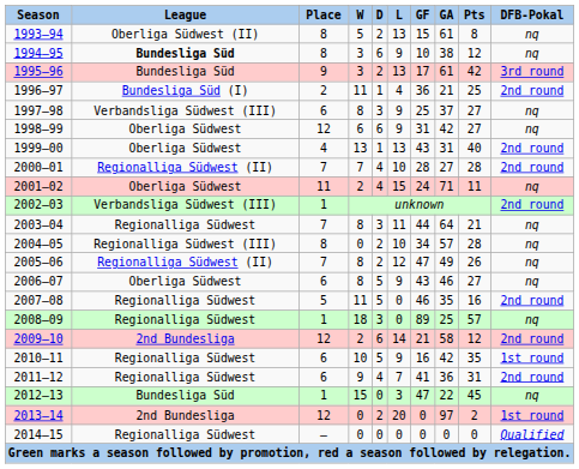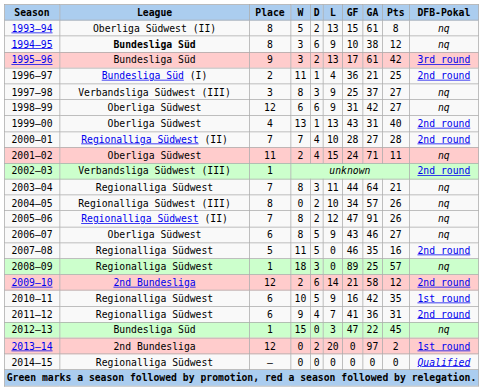1997–98 | Place: 6 -> 3
2004–05 | Pts: 28 -> 26
2005–06 | GA: 49 -> 91
